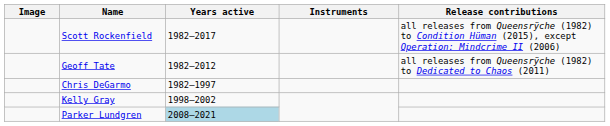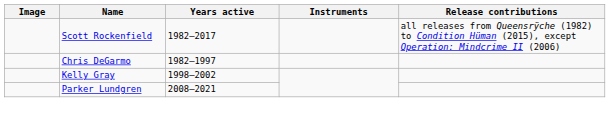- row: Geoff Tate | 1982–2012 | all releases from Queensrÿche (1982) to Dedicated to Chaos (2011)
Parker Lundgren | Years active: lightblue background -> no background
